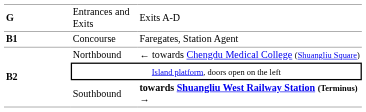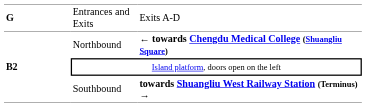- row: B1 | Concourse | Faregates, Station Agent
Northbound | column 3: normal -> bold
